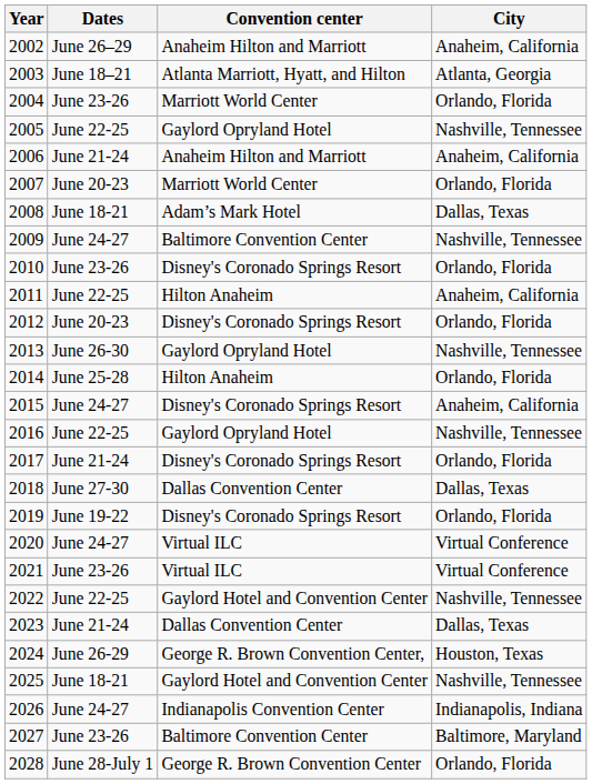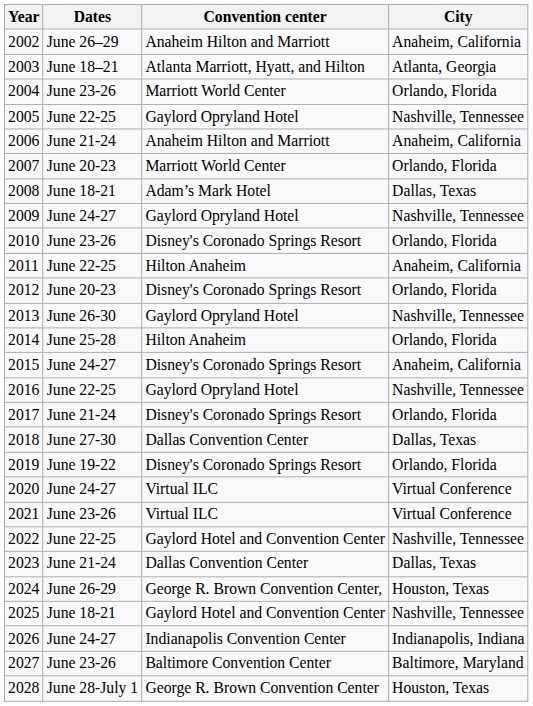2009 | Convention center: Baltimore Convention Center -> Gaylord Opryland Hotel
2028 | City: Orlando, Florida -> Houston, Texas
